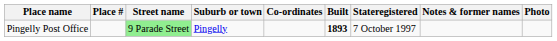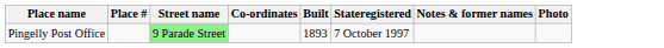- column: Suburb or town | Pingelly
Pingelly Post Office | Built: bold -> normal
